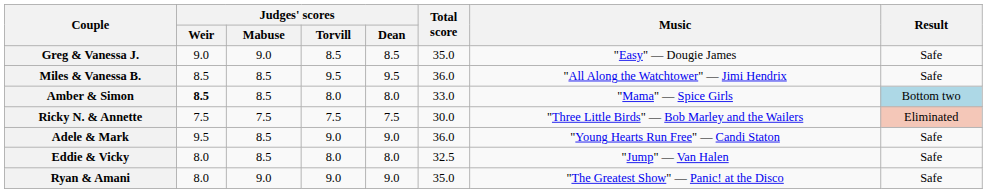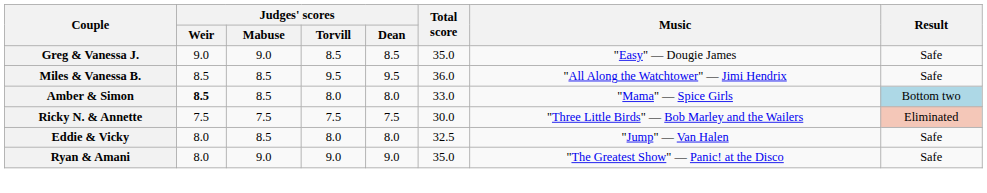- row: Adele & Mark | 9.5 | 8.5 | 9.0 | 9.0 | 36.0 | "Young Hearts Run Free" — Candi Staton | Safe
